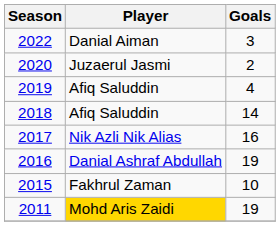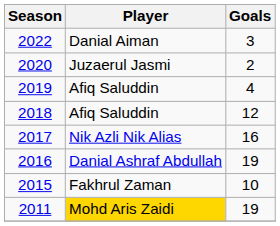2018 | Goals: 14 -> 12
